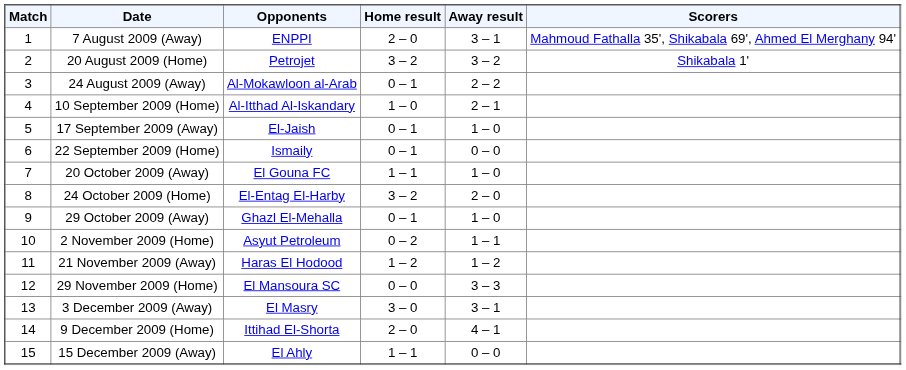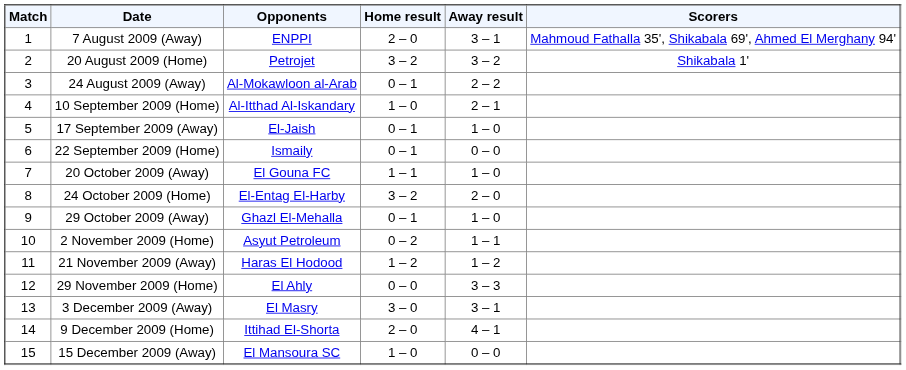29 November 2009 (Home) | Opponents: El Mansoura SC -> El Ahly
15 December 2009 (Away) | Opponents: El Ahly -> El Mansoura SC
15 December 2009 (Away) | Home result: 1 – 1 -> 1 – 0
